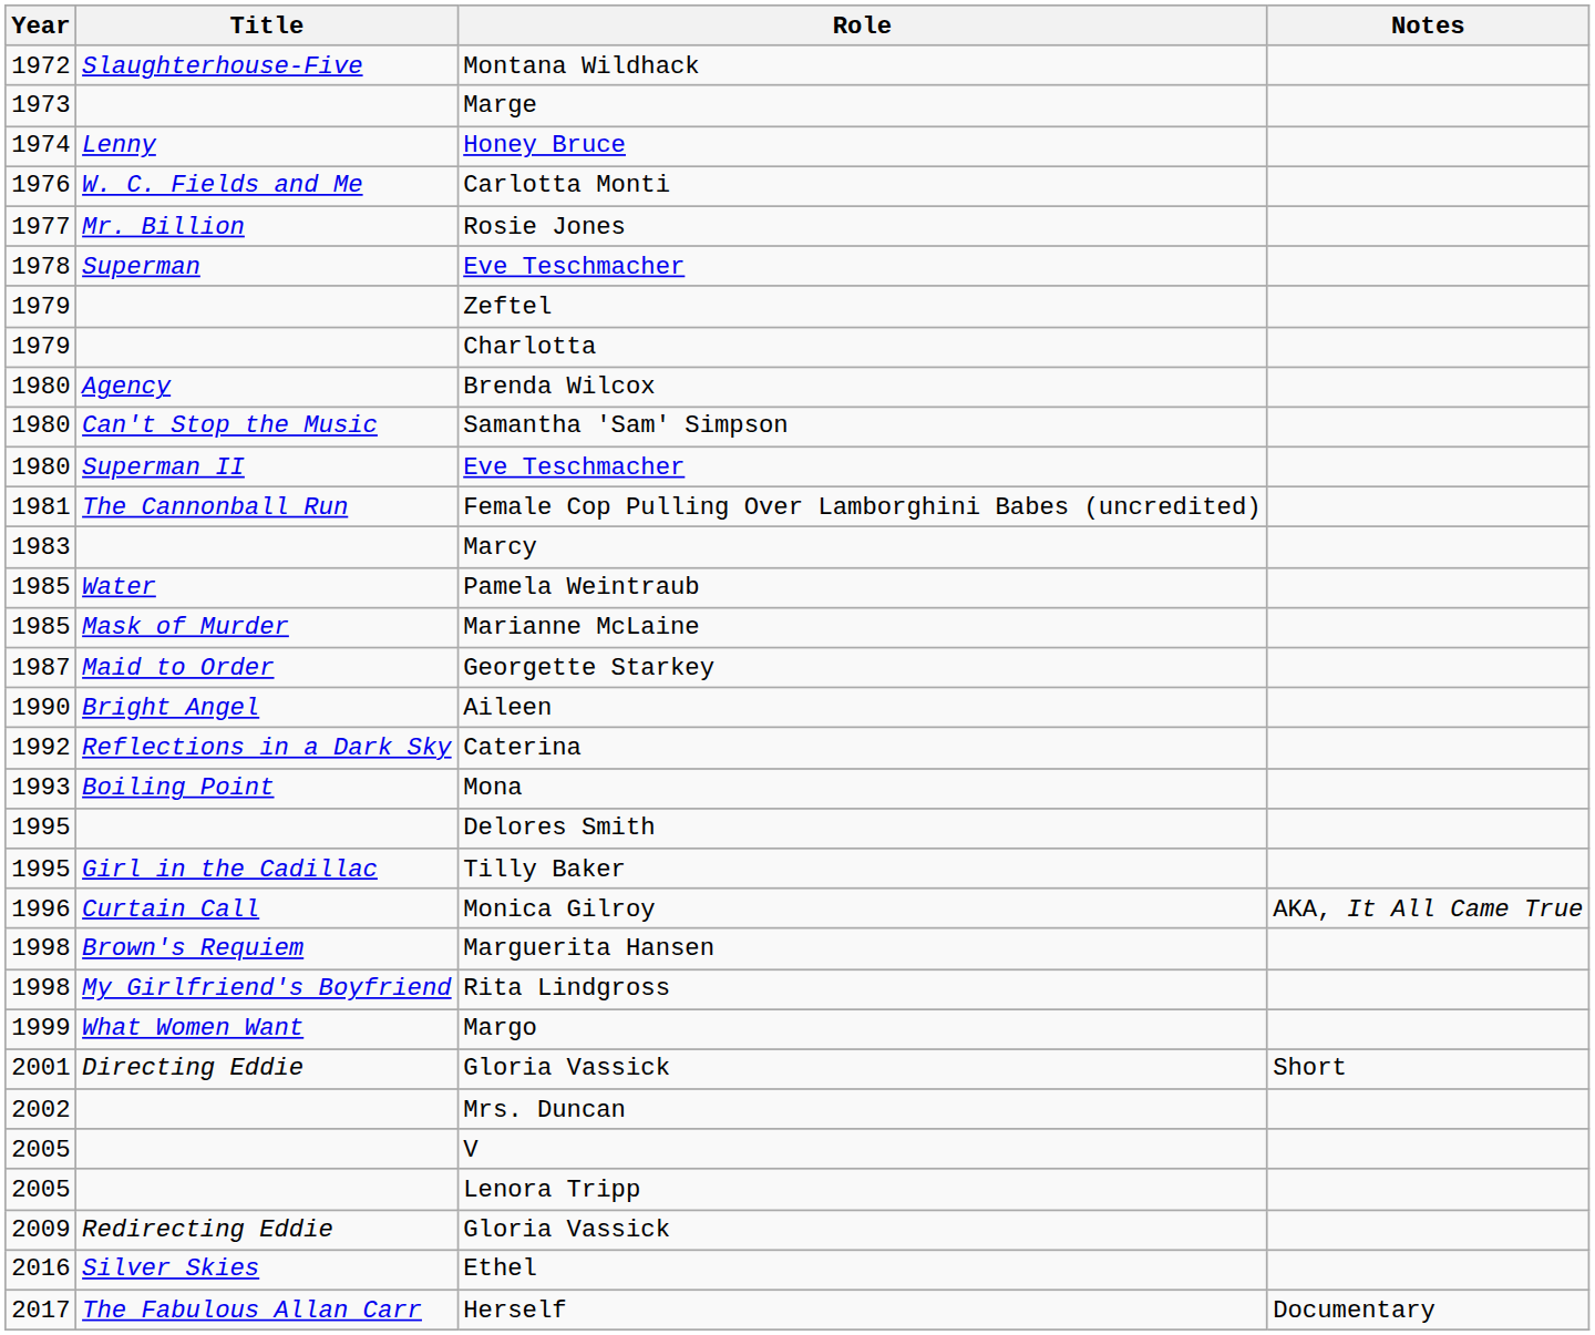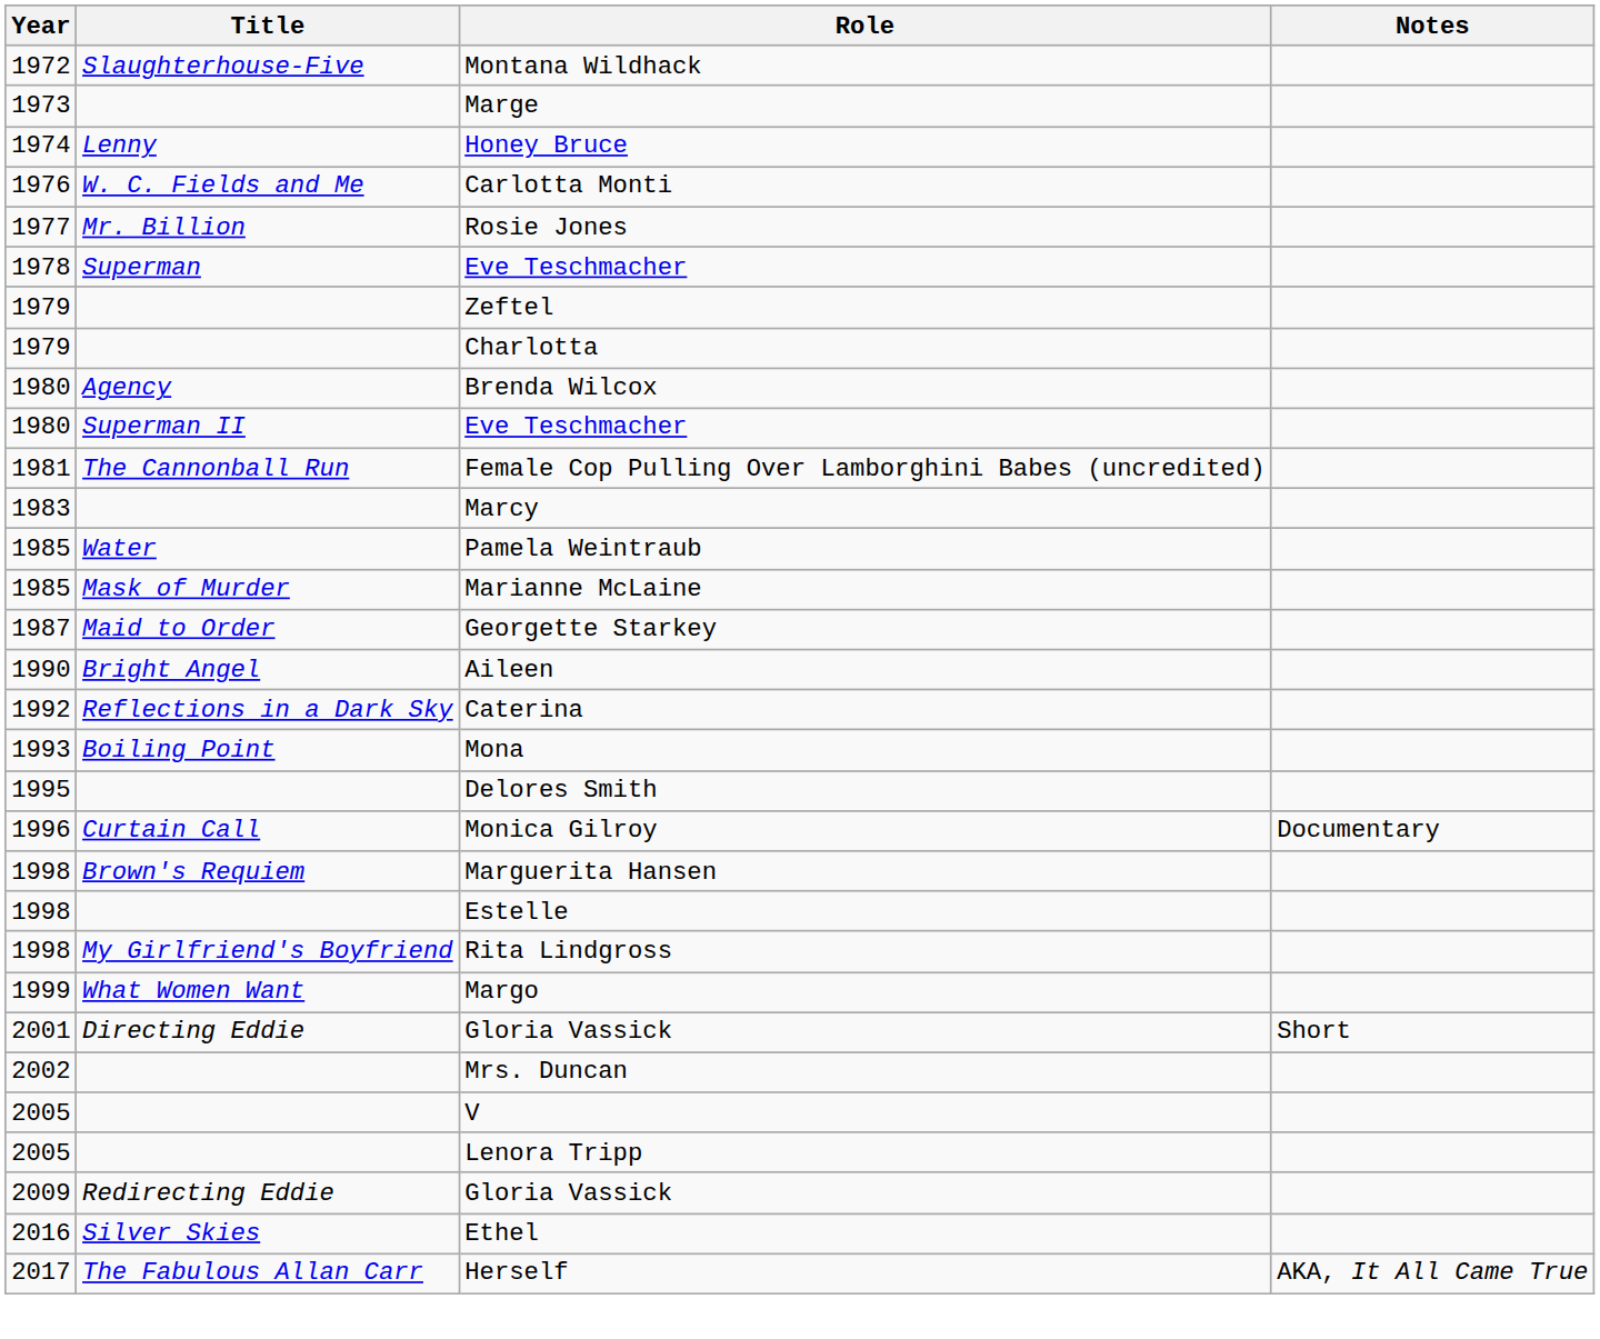- row: 1980 | Can't Stop the Music | Samantha 'Sam' Simpson
- row: 1995 | Girl in the Cadillac | Tilly Baker
Monica Gilroy | Notes: AKA, It All Came True -> Documentary
+ row: 1998 | Estelle
Herself | Notes: Documentary -> AKA, It All Came True
